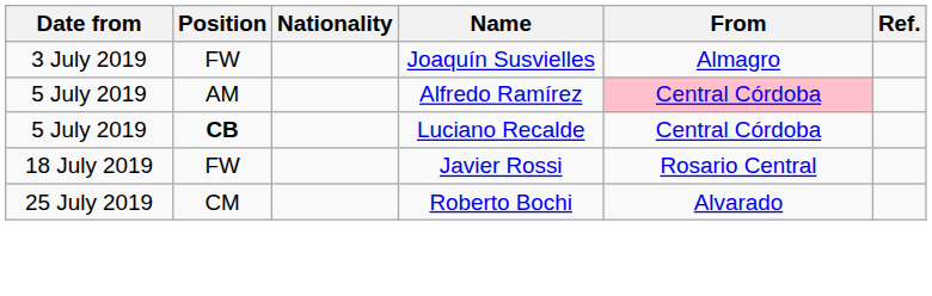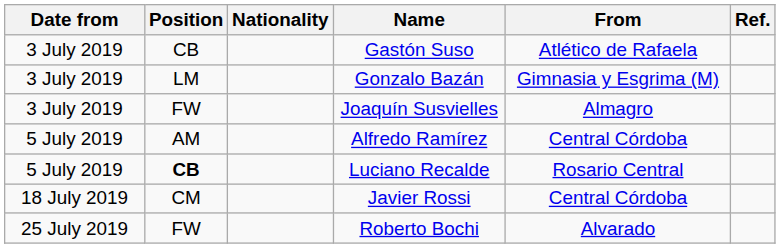+ row: 3 July 2019 | CB | Gastón Suso | Atlético de Rafaela
+ row: 3 July 2019 | LM | Gonzalo Bazán | Gimnasia y Esgrima (M)
Alfredo Ramírez | From: pink background -> no background
Luciano Recalde | From: Central Córdoba -> Rosario Central
Javier Rossi | Position: FW -> CM
Javier Rossi | From: Rosario Central -> Central Córdoba
Roberto Bochi | Position: CM -> FW
